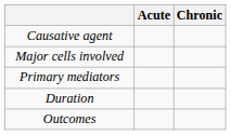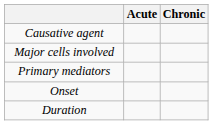+ row: Onset
- row: Outcomes
